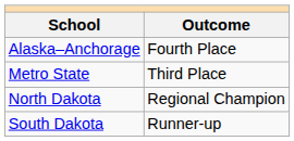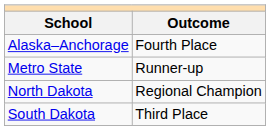Metro State | Outcome: Third Place -> Runner-up
South Dakota | Outcome: Runner-up -> Third Place
